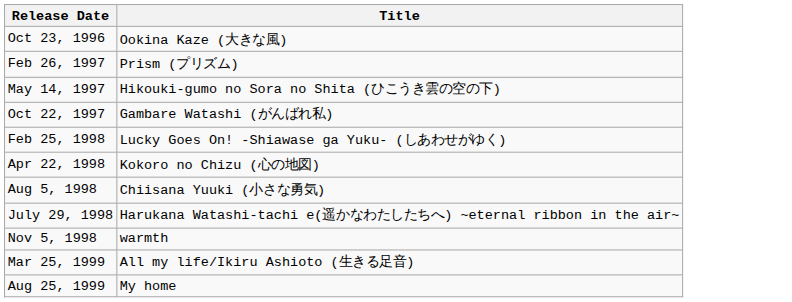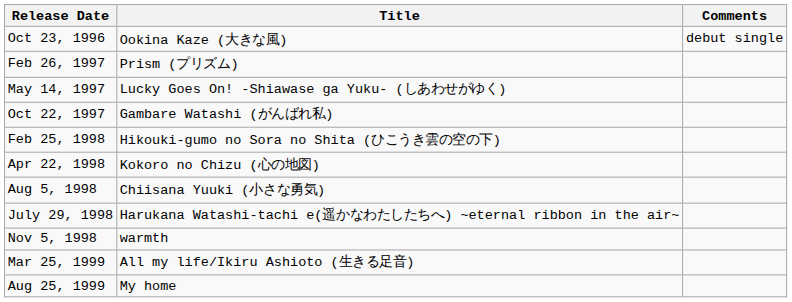+ column: Comments | debut single
May 14, 1997 | Title: Hikouki-gumo no Sora no Shita (ひこうき雲の空の下) -> Lucky Goes On! -Shiawase ga Yuku- (しあわせがゆく)
Feb 25, 1998 | Title: Lucky Goes On! -Shiawase ga Yuku- (しあわせがゆく) -> Hikouki-gumo no Sora no Shita (ひこうき雲の空の下)
